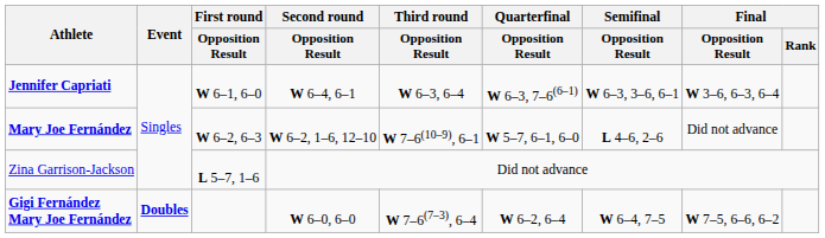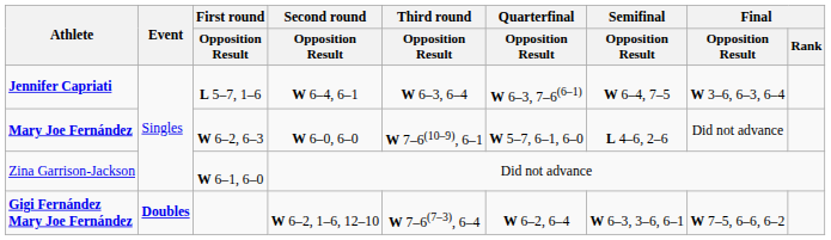Jennifer Capriati | First round / Opposition Result: W 6–1, 6–0 -> L 5–7, 1–6
Jennifer Capriati | Semifinal / Opposition Result: W 6–3, 3–6, 6–1 -> W 6–4, 7–5
Mary Joe Fernández | Second round / Opposition Result: W 6–2, 1–6, 12–10 -> W 6–0, 6–0
Zina Garrison-Jackson | First round / Opposition Result: L 5–7, 1–6 -> W 6–1, 6–0
Gigi Fernández Mary Joe Fernández | Second round / Opposition Result: W 6–0, 6–0 -> W 6–2, 1–6, 12–10
Gigi Fernández Mary Joe Fernández | Semifinal / Opposition Result: W 6–4, 7–5 -> W 6–3, 3–6, 6–1
